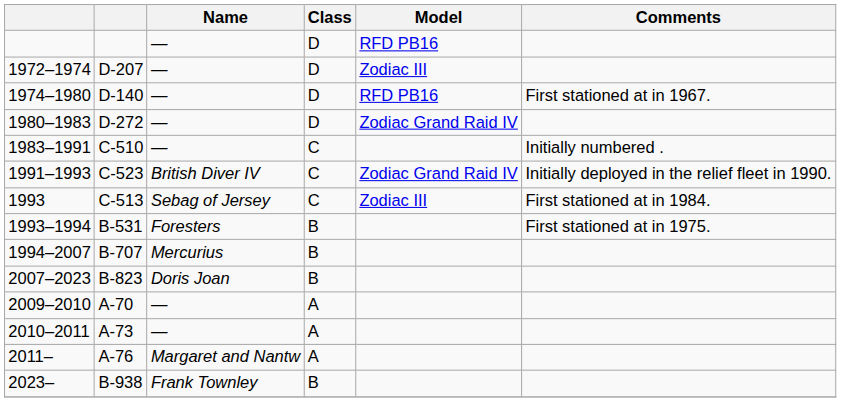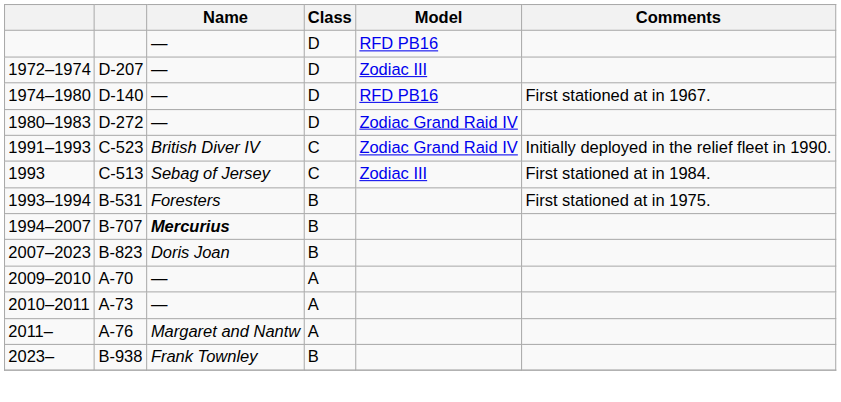- row: 1983–1991 | C-510 | — | C | Initially numbered .
1994–2007 | Name: normal -> bold
